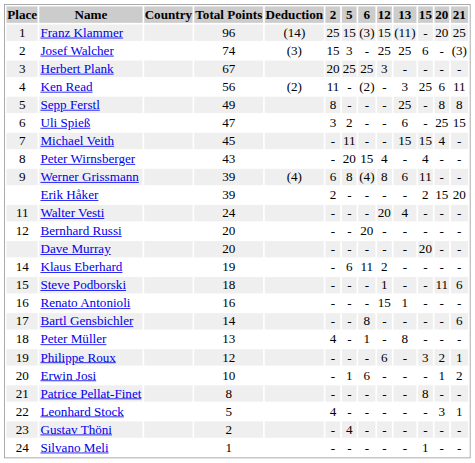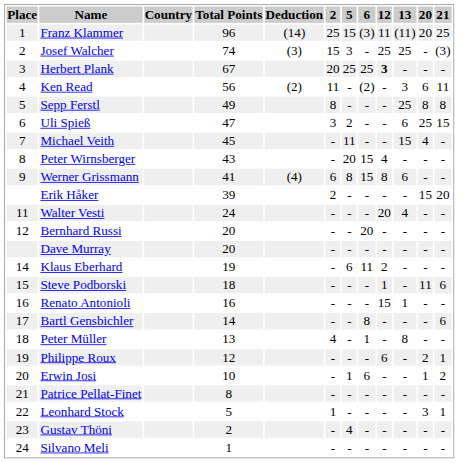- column: 15 | - | 6 | - | 25 | - | - | 15 | 4 | 11 | 2 | - | - | 20 | - | - | - | - | - | 3 | - | 8 | - | - | 1
Franz Klammer | 12: 15 -> 11
Herbert Plank | 12: normal -> bold
Werner Grissmann | Total Points: 39 -> 41
Werner Grissmann | 6: (4) -> 15
Leonhard Stock | 2: 4 -> 1
